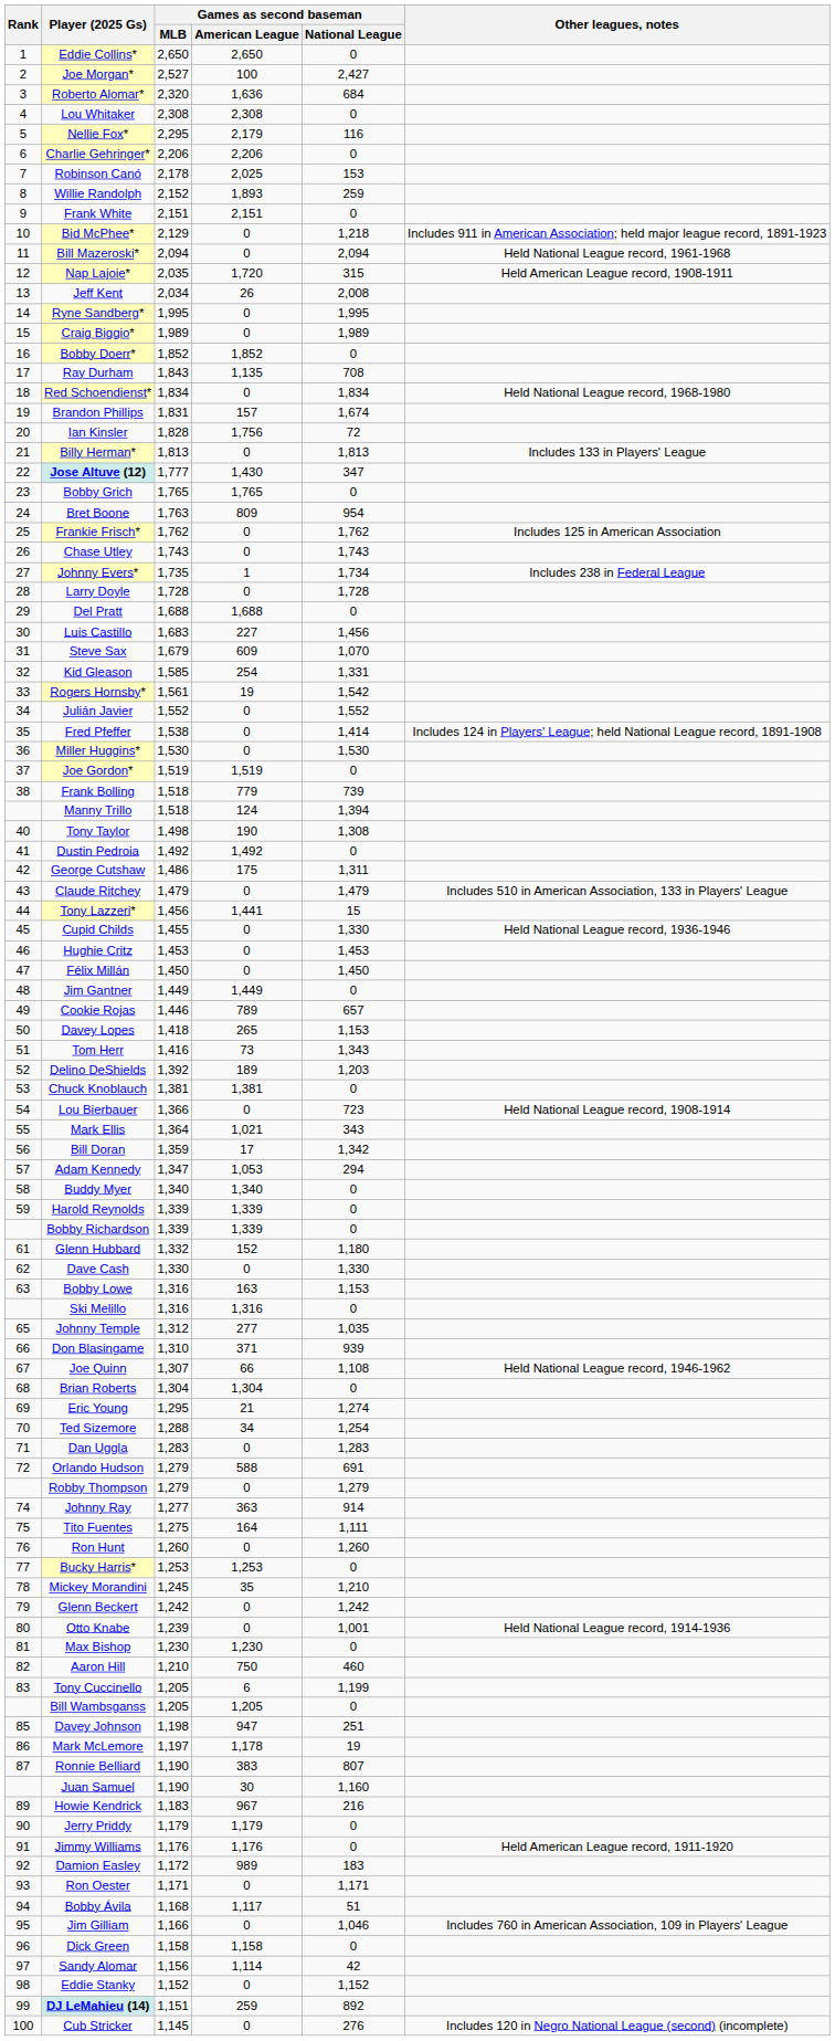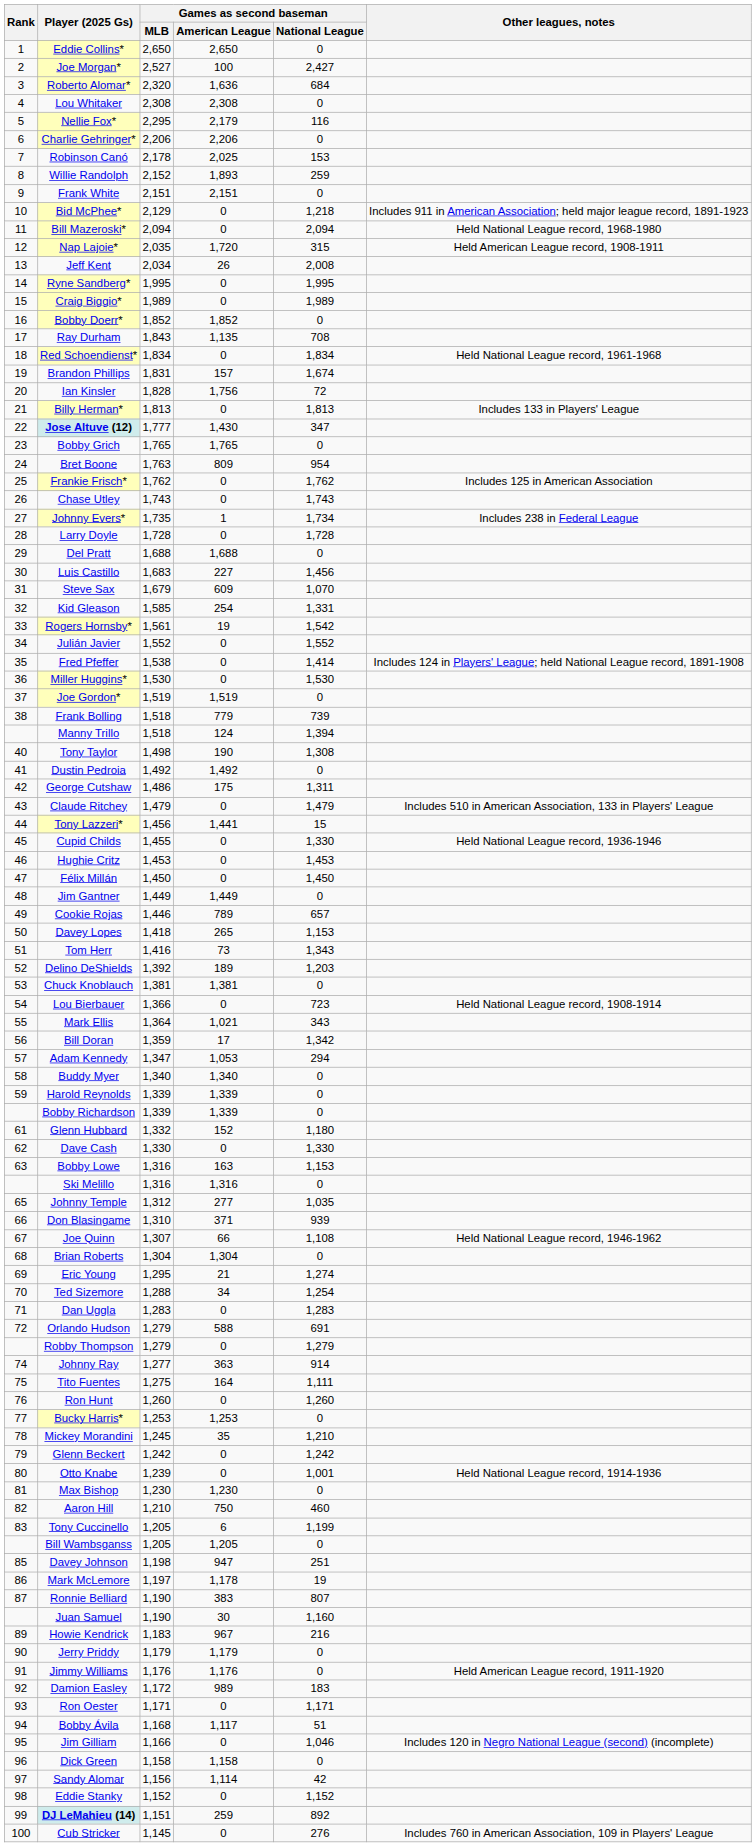Bill Mazeroski* | Other leagues, notes: Held National League record, 1961-1968 -> Held National League record, 1968-1980
Red Schoendienst* | Other leagues, notes: Held National League record, 1968-1980 -> Held National League record, 1961-1968
Jim Gilliam | Other leagues, notes: Includes 760 in American Association, 109 in Players' League -> Includes 120 in Negro National League (second) (incomplete)
Cub Stricker | Other leagues, notes: Includes 120 in Negro National League (second) (incomplete) -> Includes 760 in American Association, 109 in Players' League
